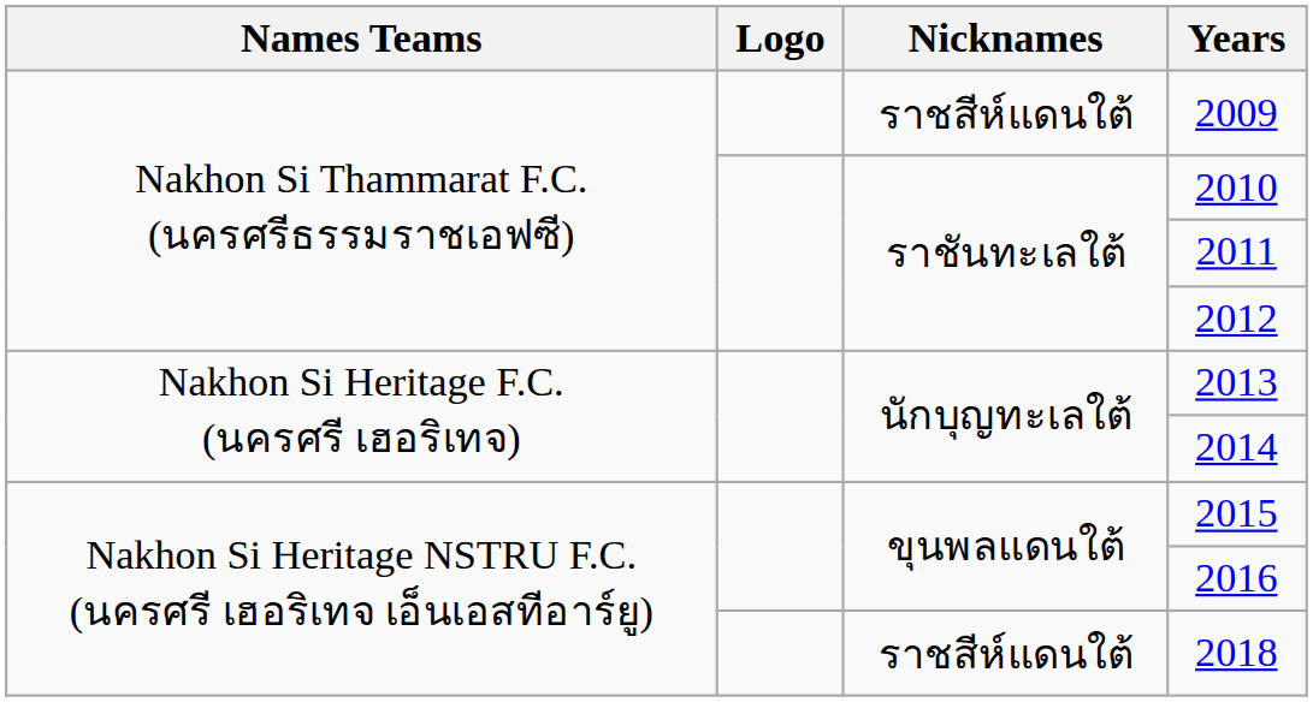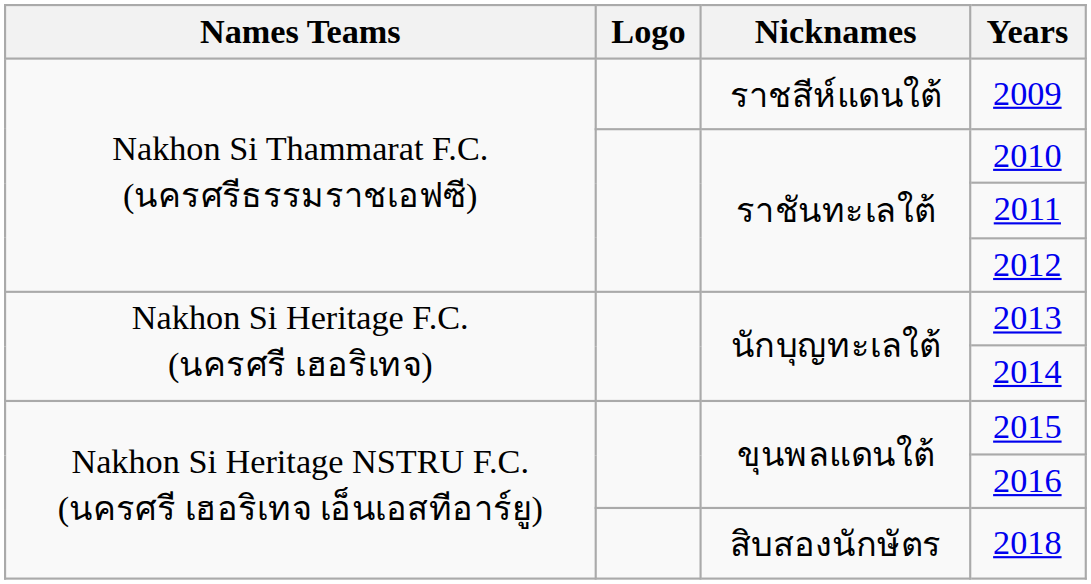2018 | Nicknames: ราชสีห์แดนใต้ -> สิบสองนักษัตร
